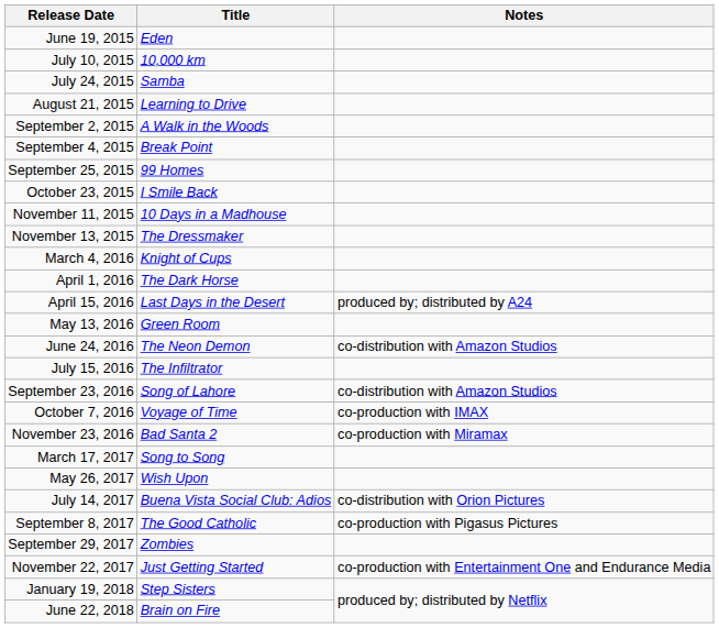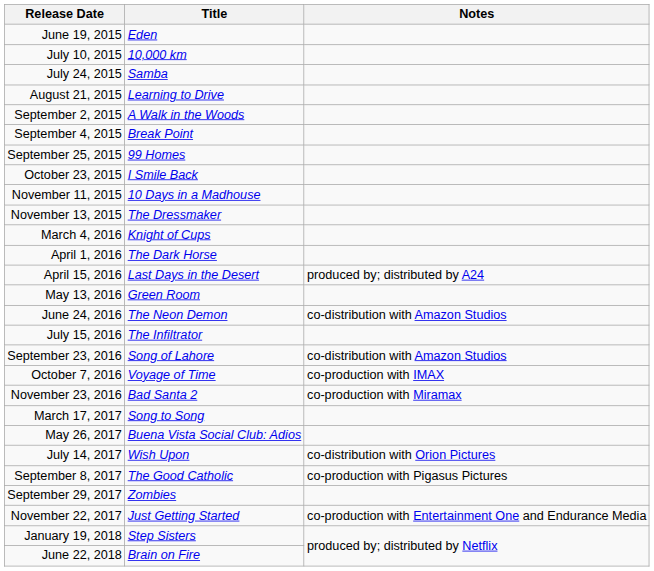May 26, 2017 | Title: Wish Upon -> Buena Vista Social Club: Adios
July 14, 2017 | Title: Buena Vista Social Club: Adios -> Wish Upon
